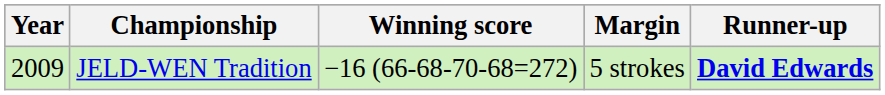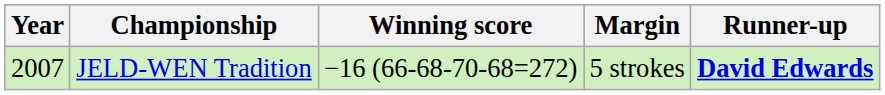JELD-WEN Tradition | Year: 2009 -> 2007
